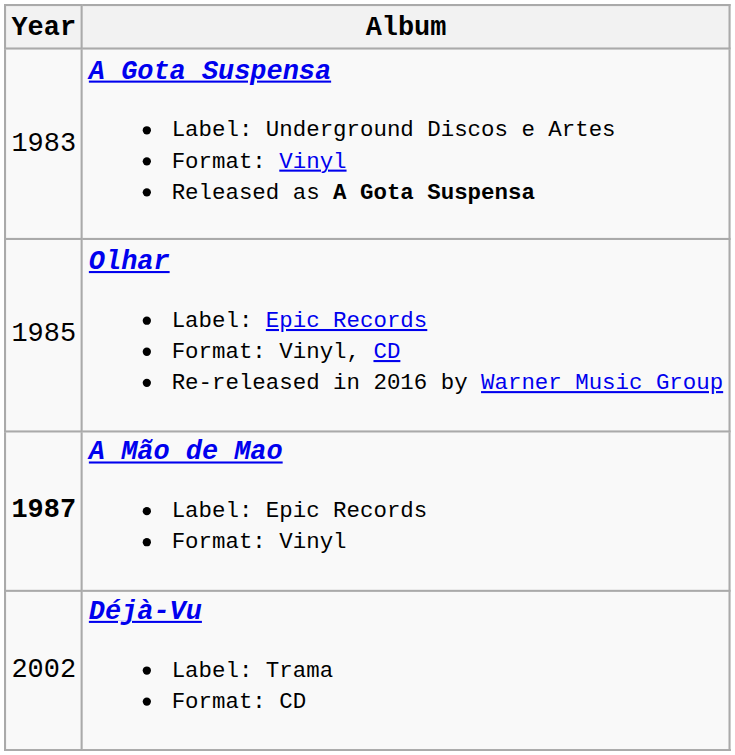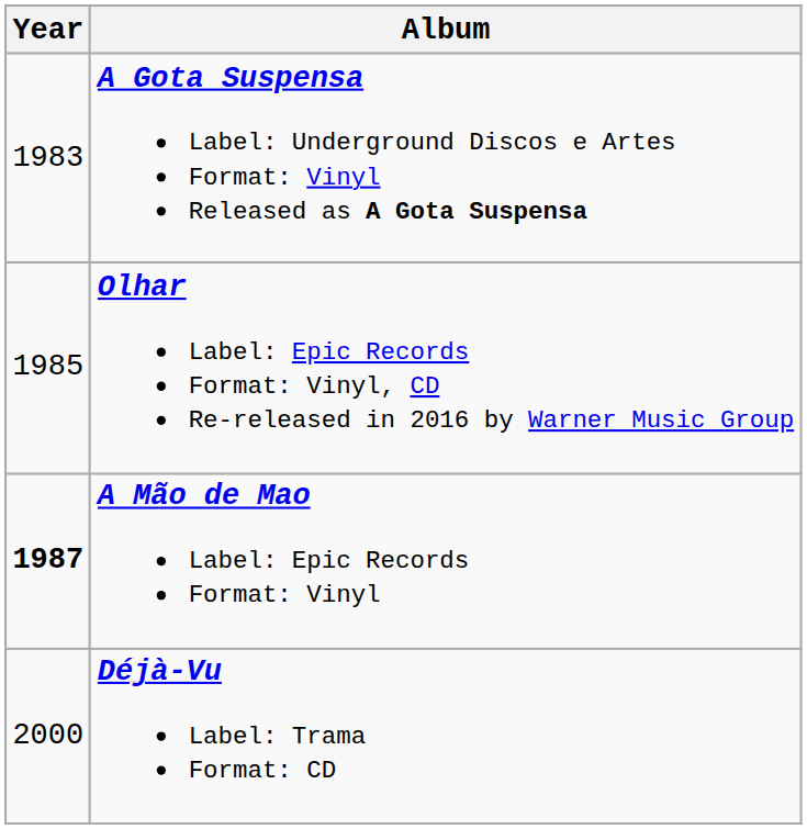Déjà-Vu Label: Trama Format: CD | Year: 2002 -> 2000
